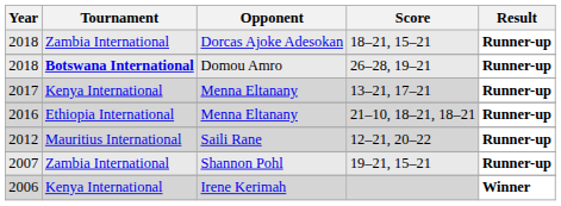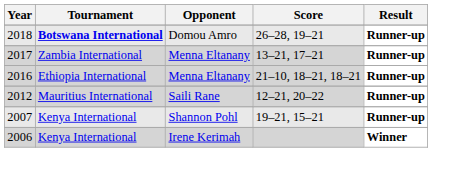- row: 2018 | Zambia International | Dorcas Ajoke Adesokan | 18–21, 15–21 | Runner-up
13–21, 17–21 | Tournament: Kenya International -> Zambia International
19–21, 15–21 | Tournament: Zambia International -> Kenya International
